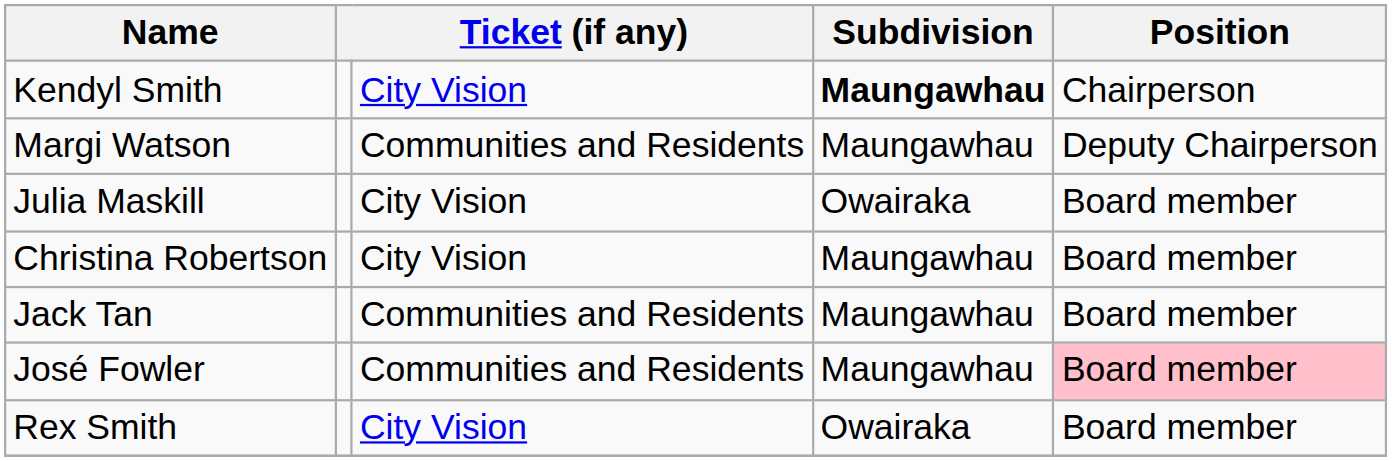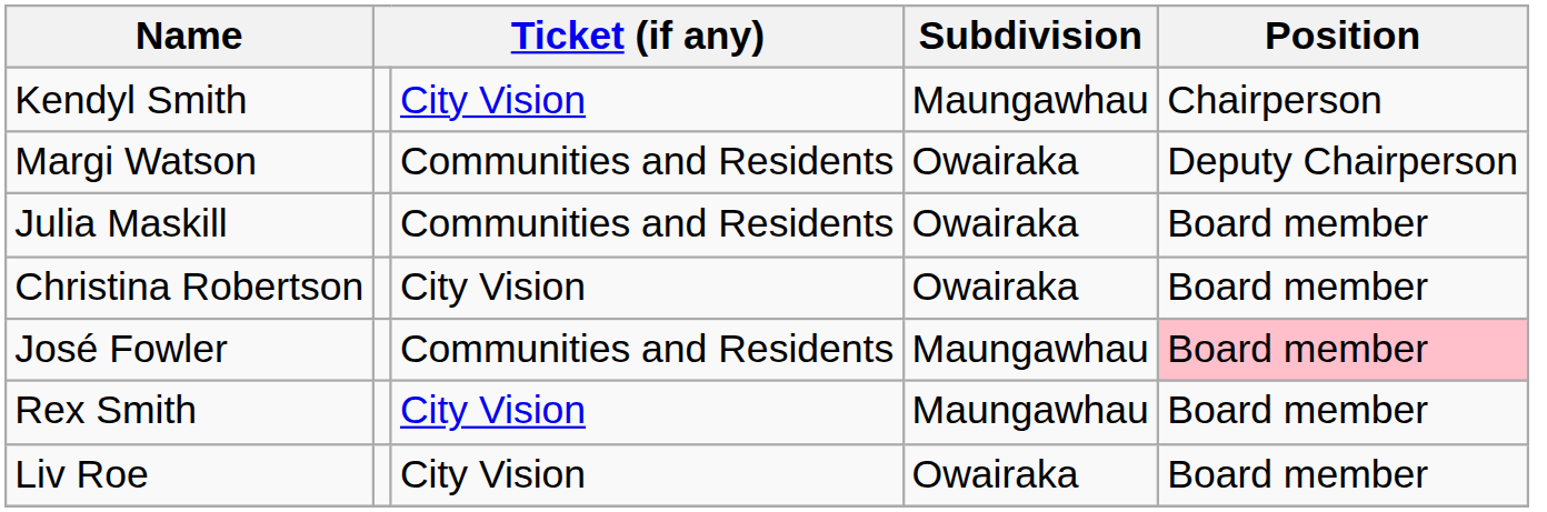Kendyl Smith | Subdivision: bold -> normal
Margi Watson | Subdivision: Maungawhau -> Owairaka
Julia Maskill | column 3: City Vision -> Communities and Residents
Christina Robertson | Subdivision: Maungawhau -> Owairaka
- row: Jack Tan | Communities and Residents | Maungawhau | Board member
Rex Smith | Subdivision: Owairaka -> Maungawhau
+ row: Liv Roe | City Vision | Owairaka | Board member
